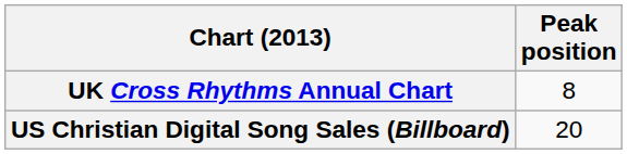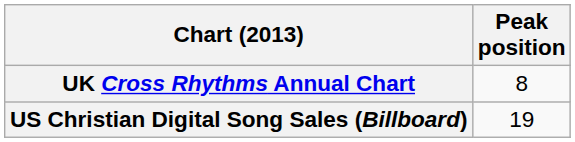US Christian Digital Song Sales (Billboard) | Peak position: 20 -> 19
